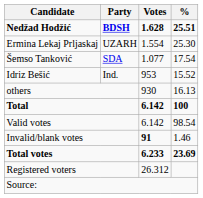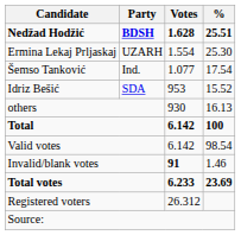Šemso Tanković | Party: SDA -> Ind.
Idriz Bešić | Party: Ind. -> SDA
